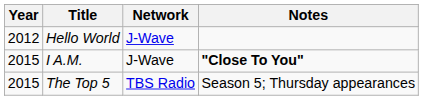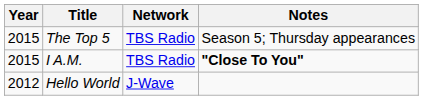rows swapped: Hello World <-> The Top 5
I A.M. | Network: J-Wave -> TBS Radio
